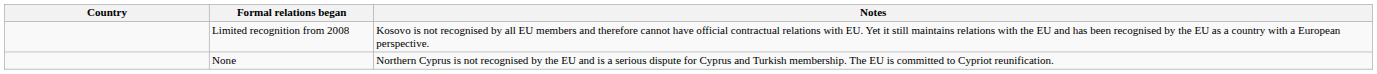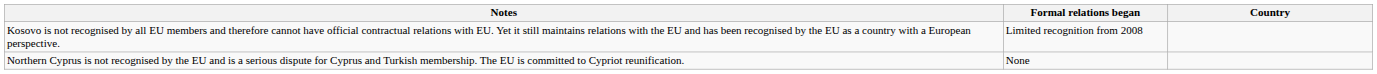columns swapped: Country <-> Notes
